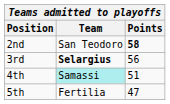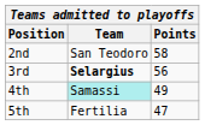2nd | Points: bold -> normal
4th | Points: 51 -> 49
